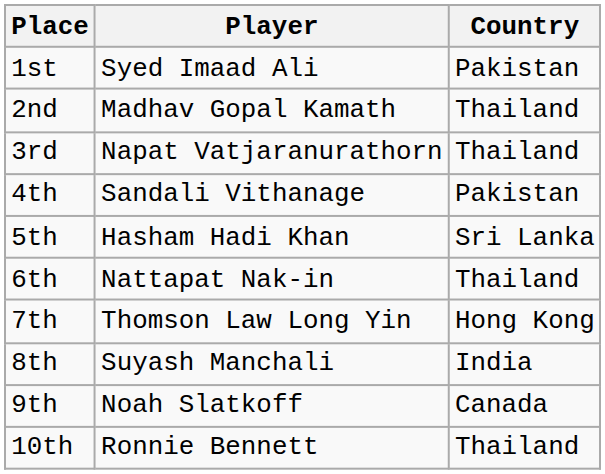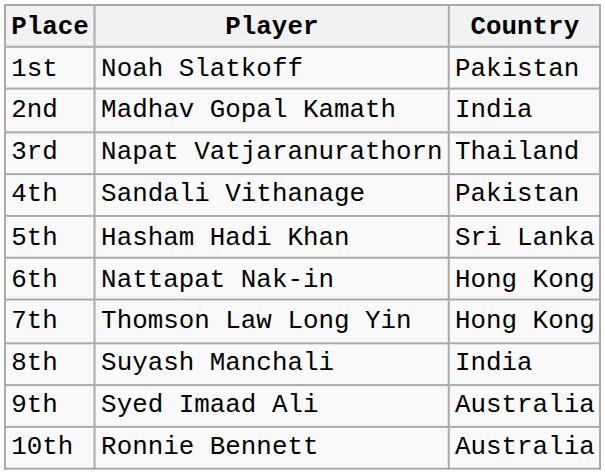1st | Player: Syed Imaad Ali -> Noah Slatkoff
2nd | Country: Thailand -> India
6th | Country: Thailand -> Hong Kong
9th | Player: Noah Slatkoff -> Syed Imaad Ali
9th | Country: Canada -> Australia
10th | Country: Thailand -> Australia
